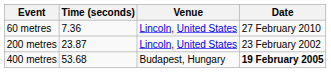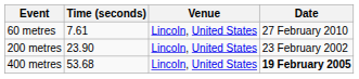60 metres | Time (seconds): 7.36 -> 7.61
200 metres | Time (seconds): 23.87 -> 23.90
400 metres | Venue: Budapest, Hungary -> Lincoln, United States
